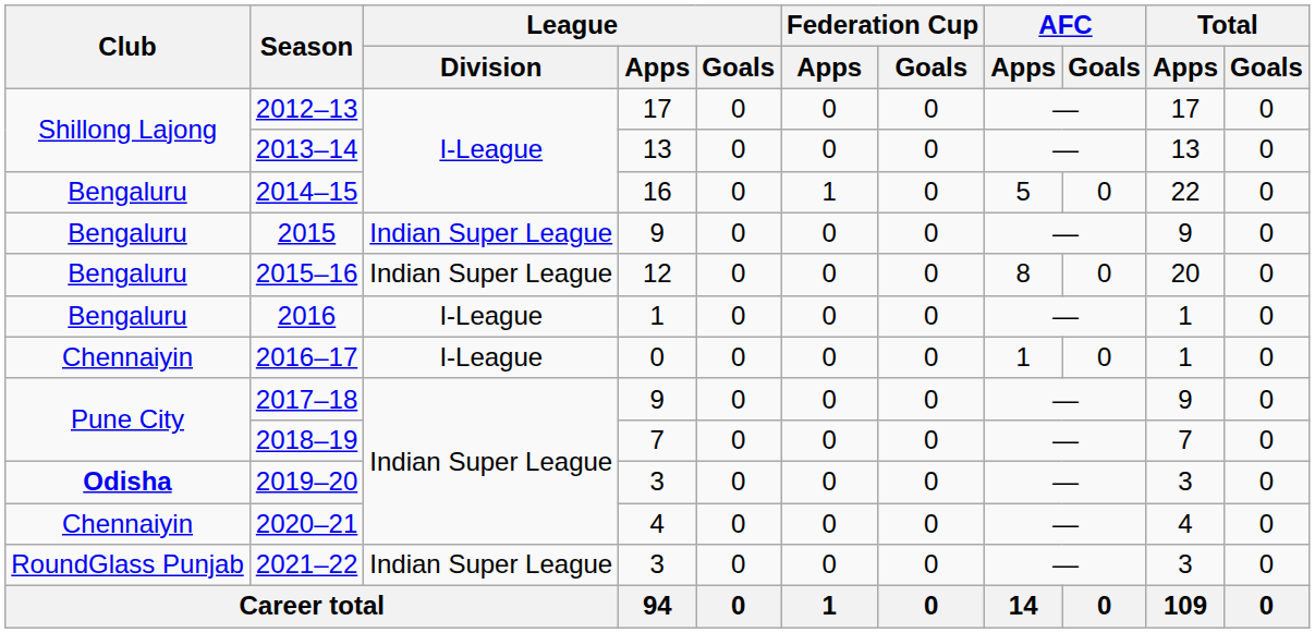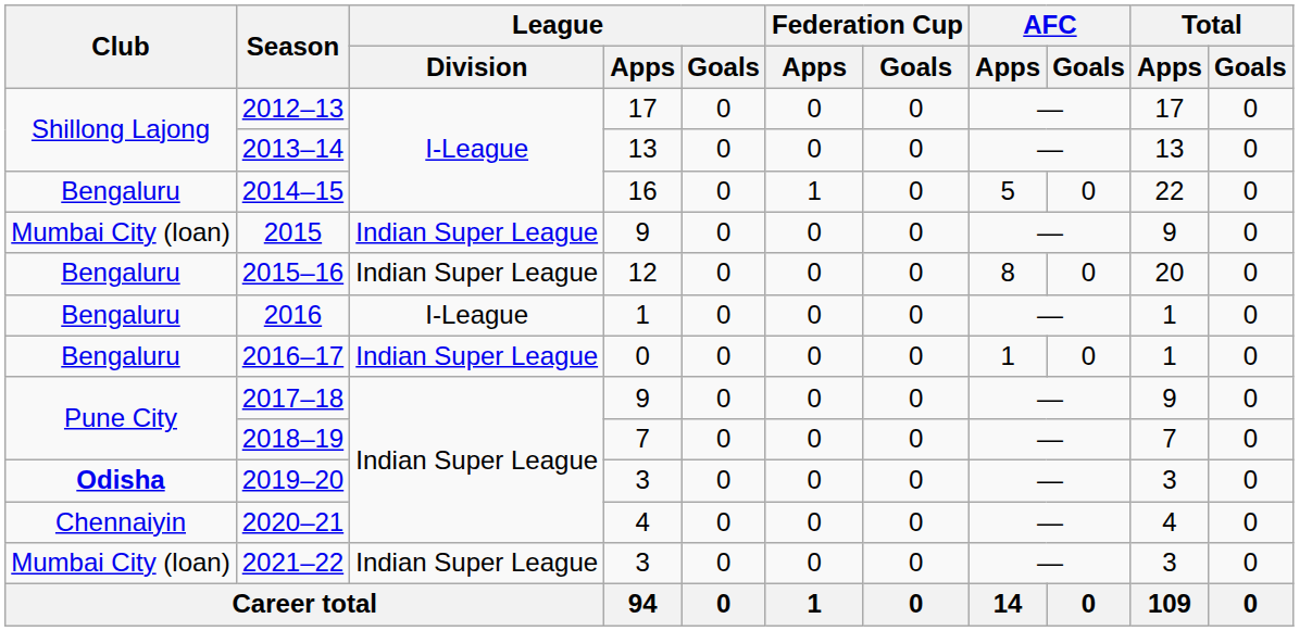2015 | Club: Bengaluru -> Mumbai City (loan)
2016–17 | Club: Chennaiyin -> Bengaluru
2016–17 | League / Division: I-League -> Indian Super League
2021–22 | Club: RoundGlass Punjab -> Mumbai City (loan)
